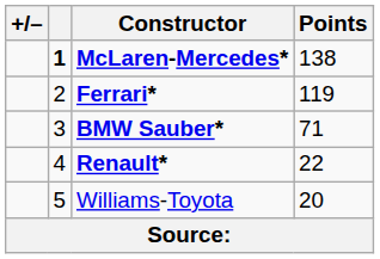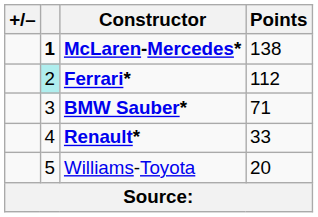Ferrari* | column 2: no background -> paleturquoise background
Ferrari* | Points: 119 -> 112
Renault* | Points: 22 -> 33
